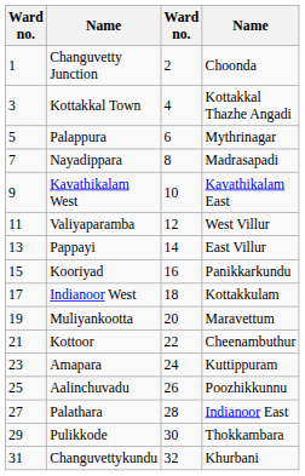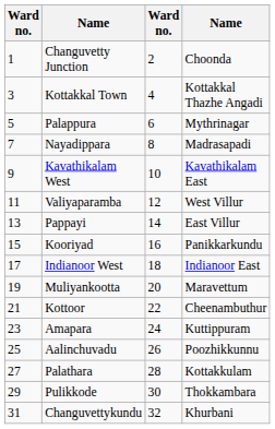Indianoor West | column 4: Kottakkulam -> Indianoor East
Palathara | column 4: Indianoor East -> Kottakkulam
